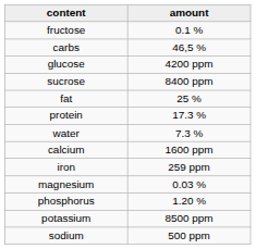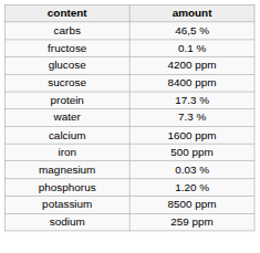rows swapped: carbs <-> fructose
- row: fat | 25 %
iron | amount: 259 ppm -> 500 ppm
sodium | amount: 500 ppm -> 259 ppm
